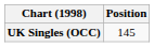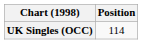UK Singles (OCC) | Position: 145 -> 114
